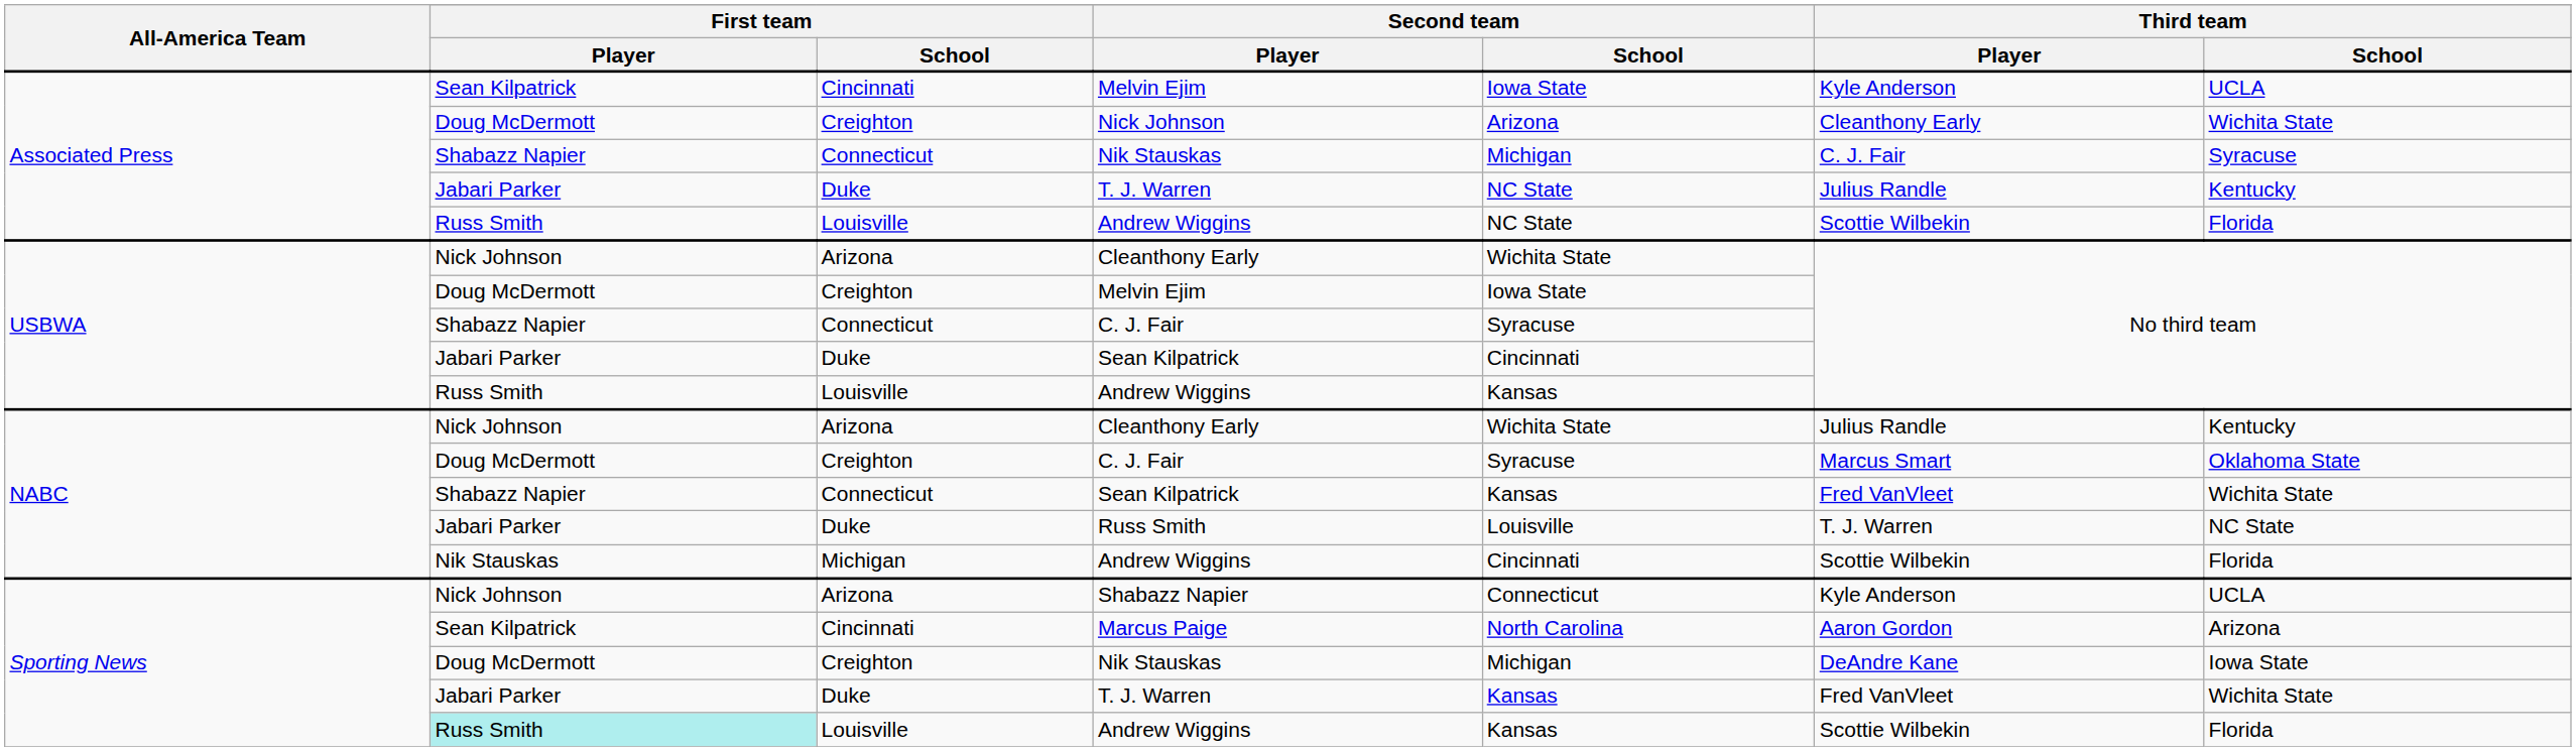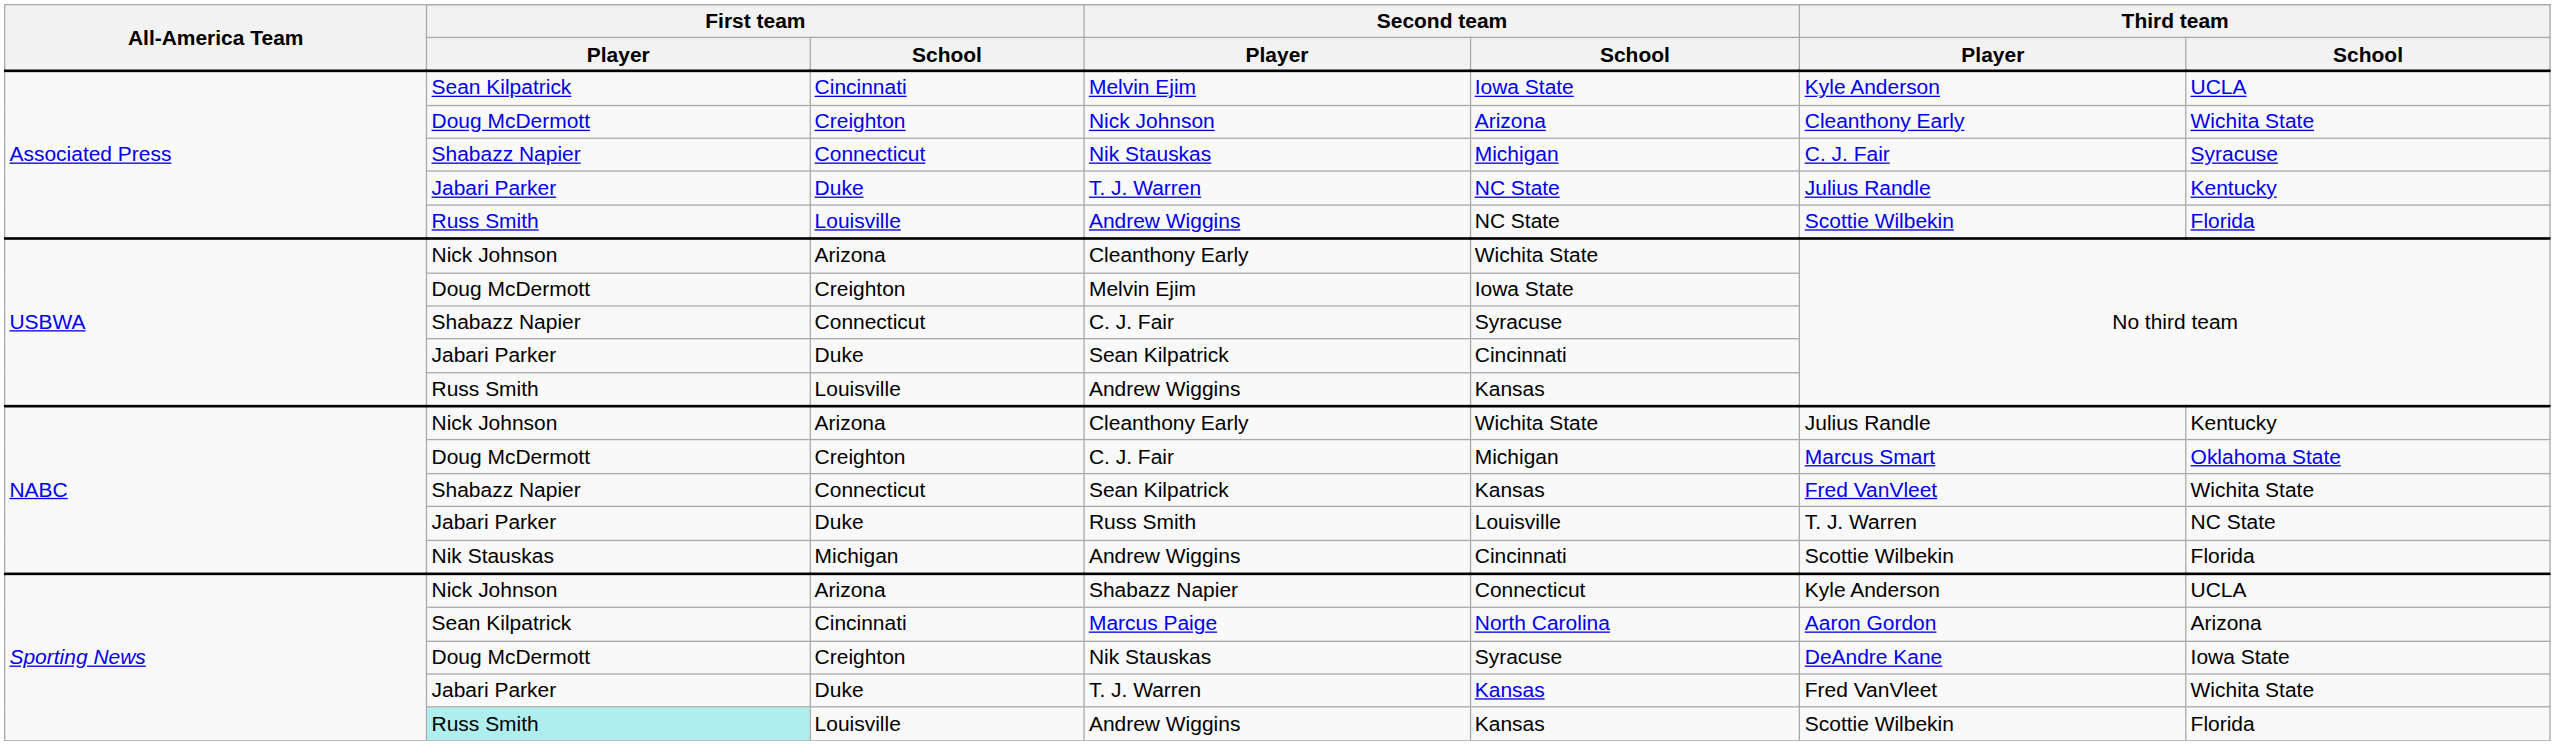NABC / C. J. Fair | Second team / School: Syracuse -> Michigan
Sporting News / Nik Stauskas | Second team / School: Michigan -> Syracuse
